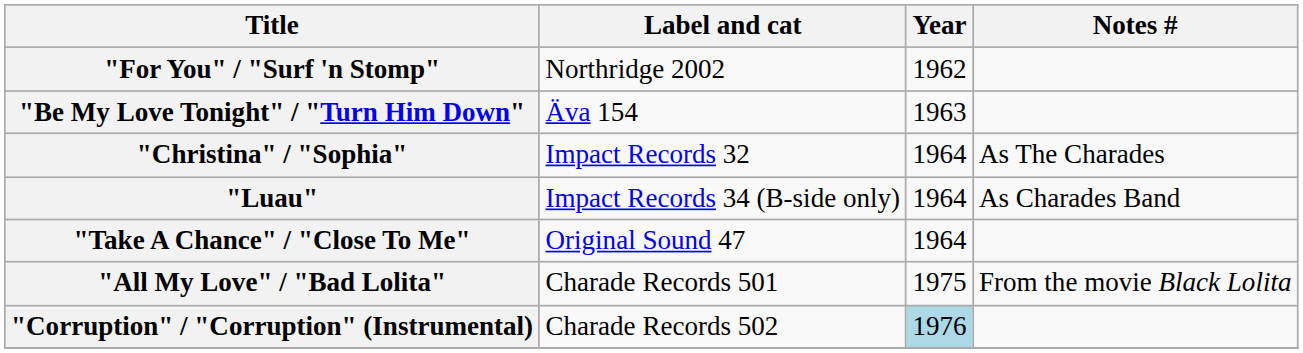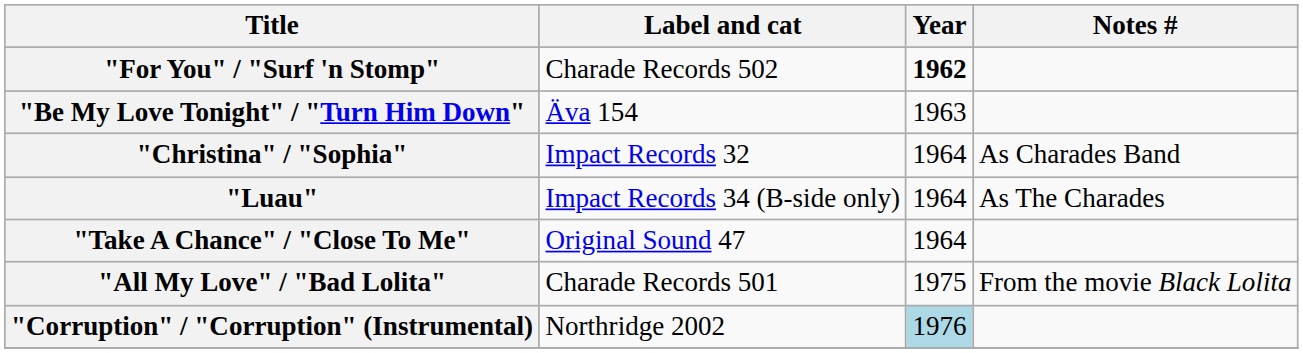"For You" / "Surf 'n Stomp" | Label and cat: Northridge 2002 -> Charade Records 502
"For You" / "Surf 'n Stomp" | Year: normal -> bold
"Christina" / "Sophia" | Notes #: As The Charades -> As Charades Band
"Luau" | Notes #: As Charades Band -> As The Charades
"Corruption" / "Corruption" (Instrumental) | Label and cat: Charade Records 502 -> Northridge 2002
